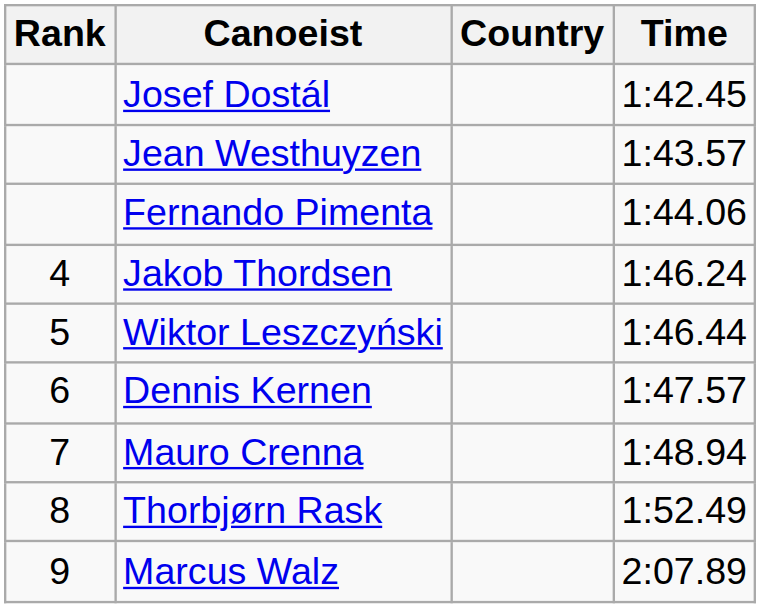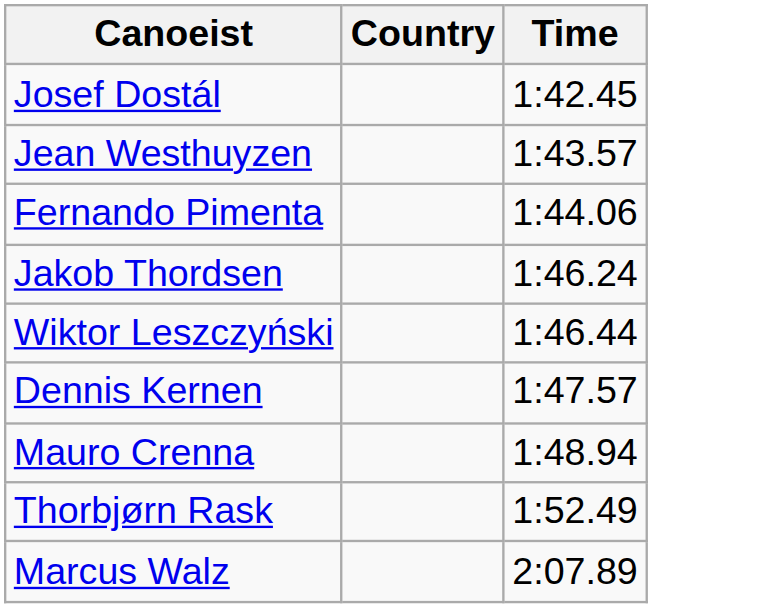- column: Rank | 4 | 5 | 6 | 7 | 8 | 9
